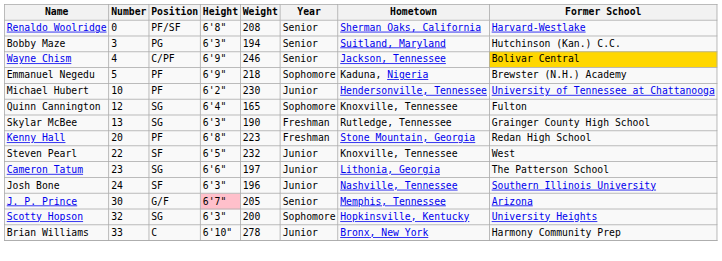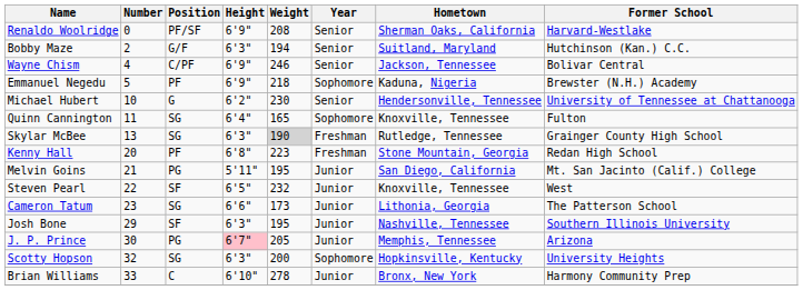Renaldo Woolridge | Height: 6'8" -> 6'9"
Bobby Maze | Number: 3 -> 2
Bobby Maze | Position: PG -> G/F
Wayne Chism | Former School: gold background -> no background
Michael Hubert | Position: PF -> G
Michael Hubert | Year: Junior -> Senior
Quinn Cannington | Number: 12 -> 11
Skylar McBee | Weight: no background -> lightgrey background
+ row: Melvin Goins | 21 | PG | 5'11" | 195 | Junior | San Diego, California | Mt. San Jacinto (Calif.) College
Cameron Tatum | Weight: 197 -> 173
Josh Bone | Number: 24 -> 29
Josh Bone | Weight: 196 -> 195
J. P. Prince | Position: G/F -> PG
J. P. Prince | Year: Senior -> Junior
